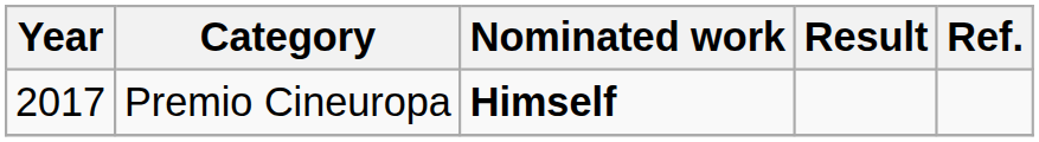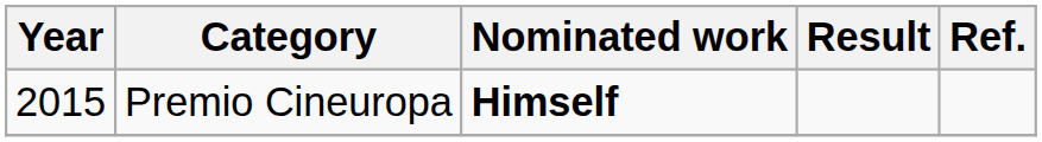Premio Cineuropa | Year: 2017 -> 2015
